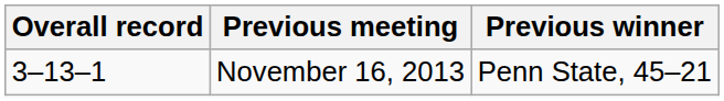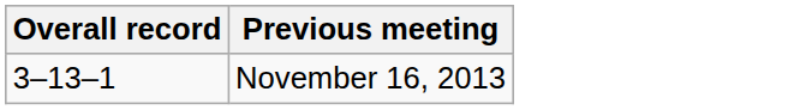- column: Previous winner | Penn State, 45–21
